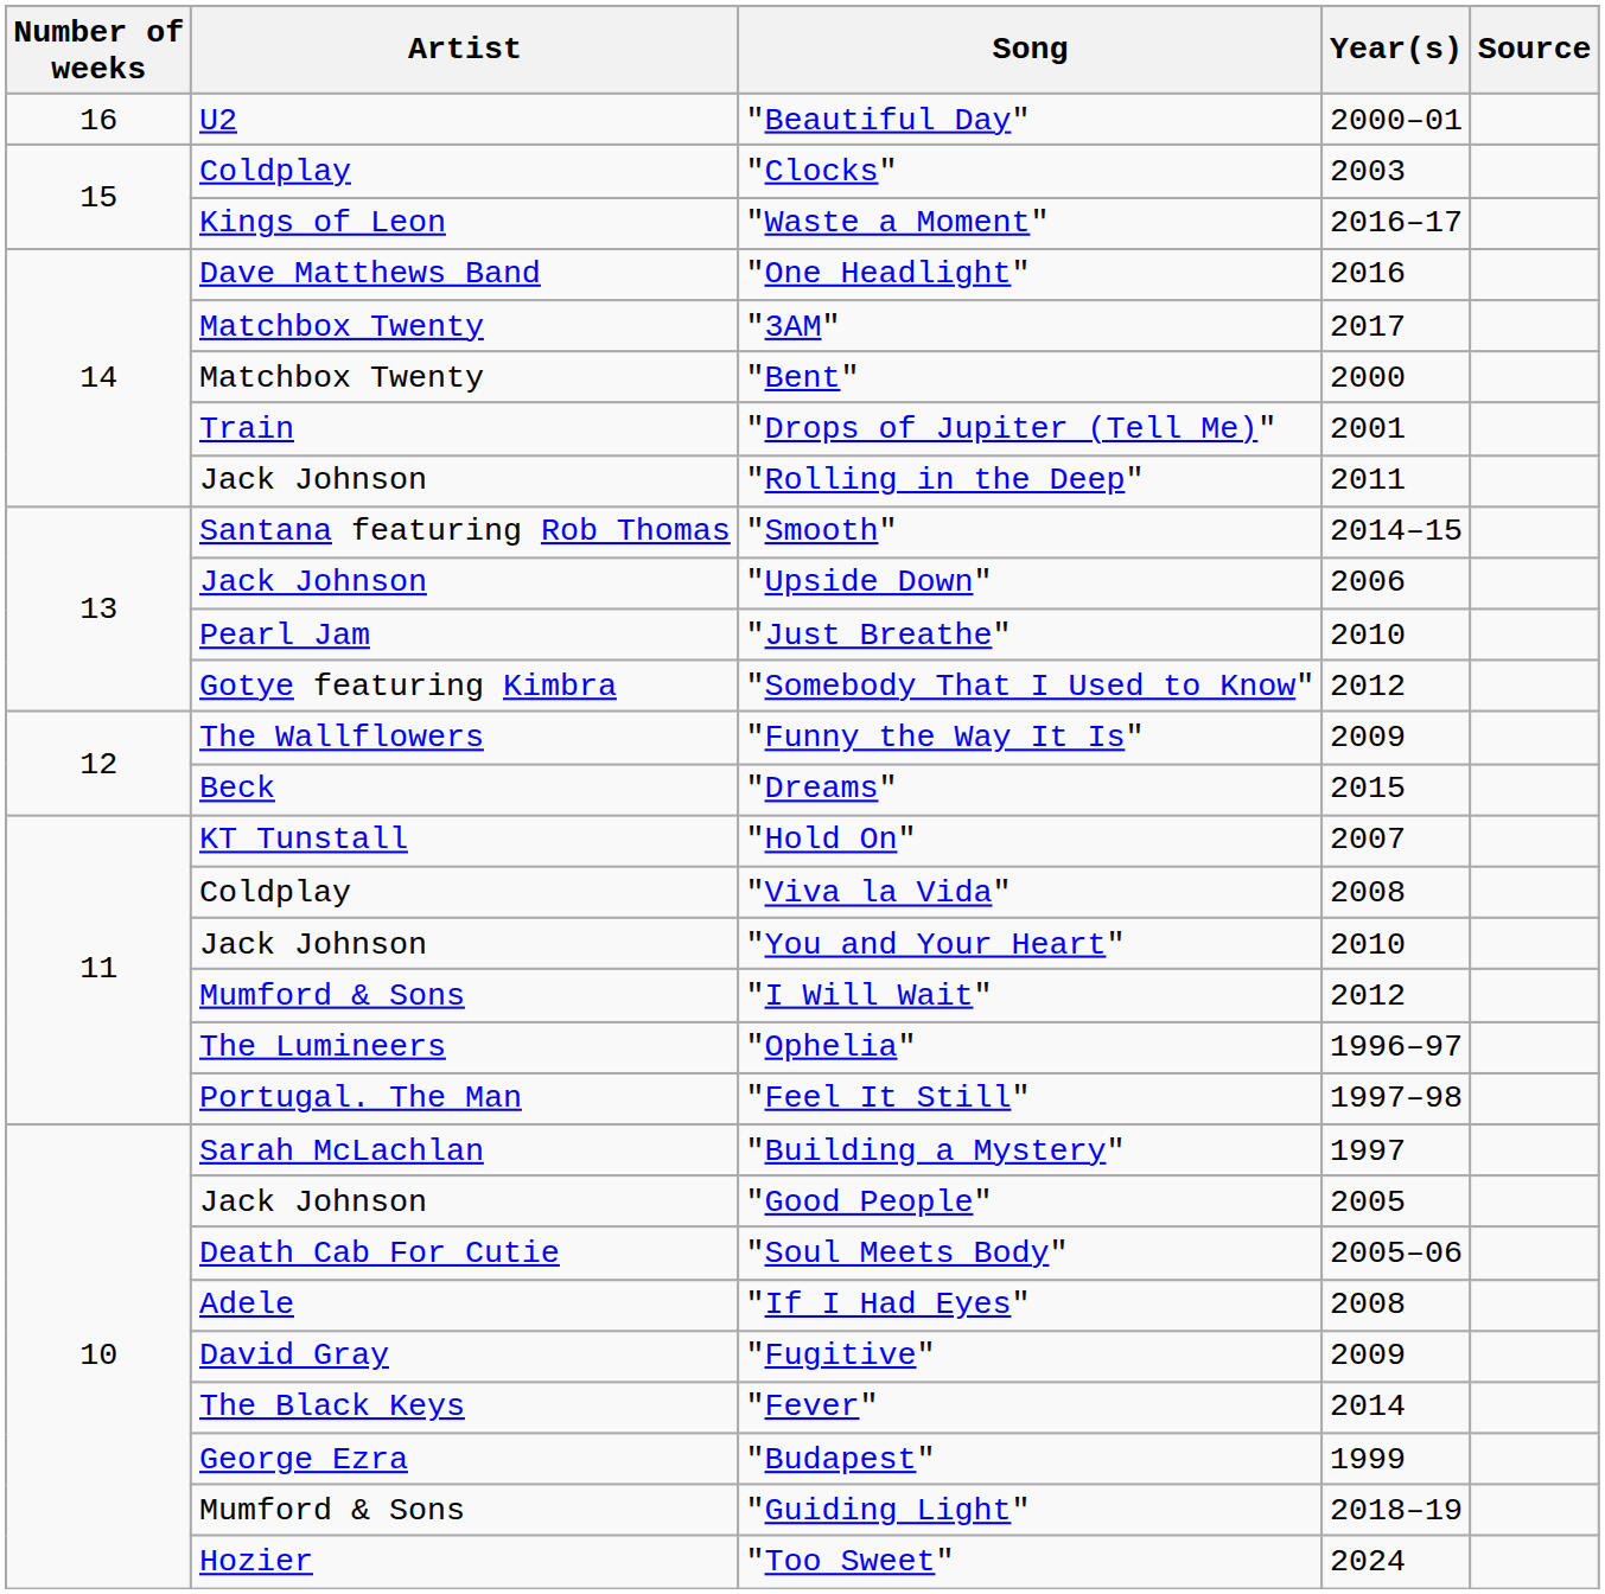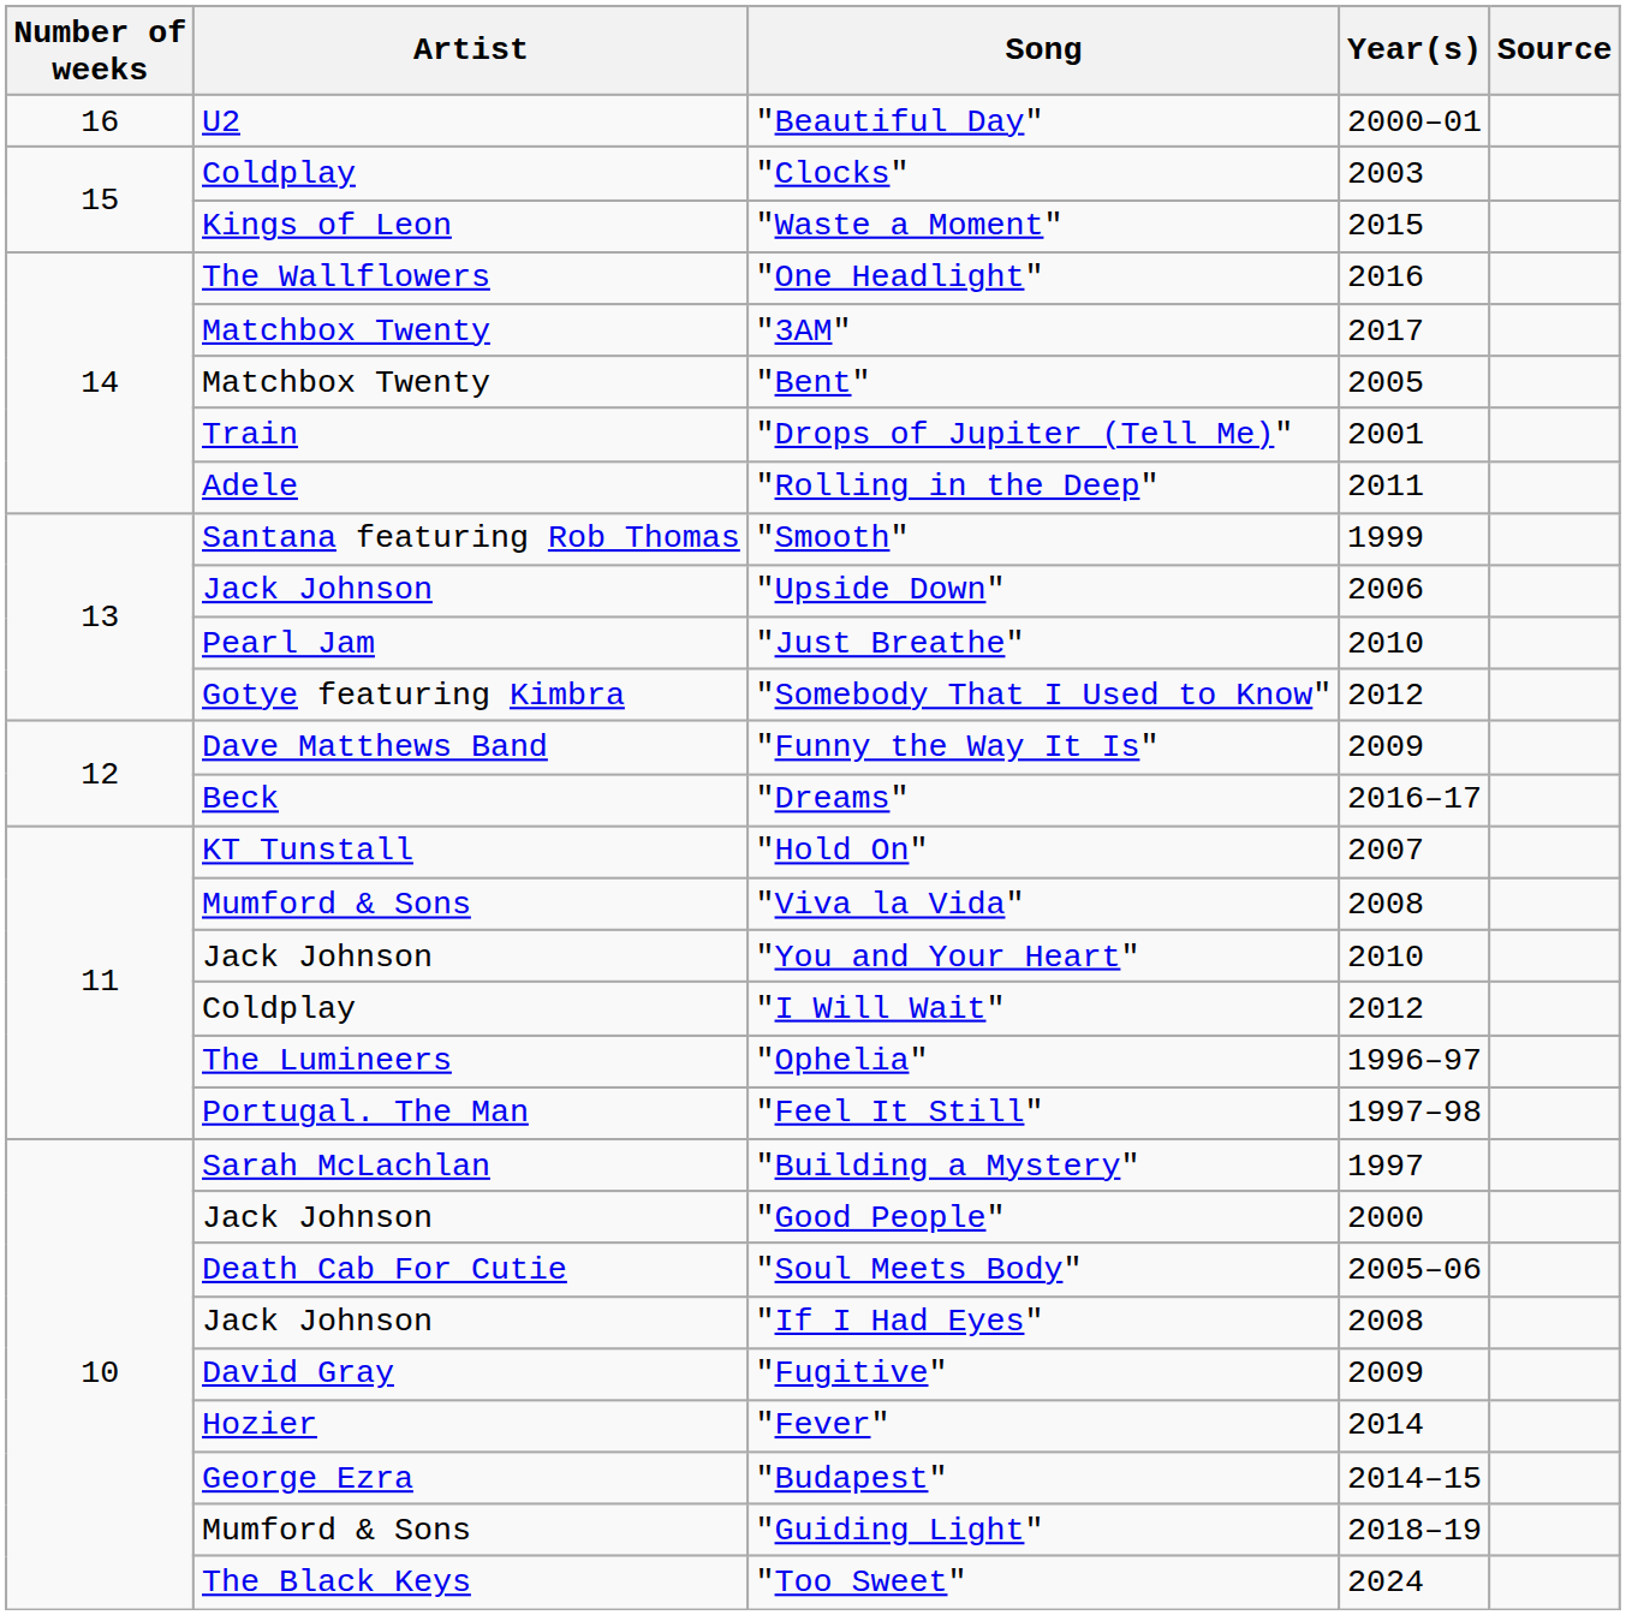"Waste a Moment" | Year(s): 2016–17 -> 2015
"One Headlight" | Artist: Dave Matthews Band -> The Wallflowers
"Bent" | Year(s): 2000 -> 2005
"Rolling in the Deep" | Artist: Jack Johnson -> Adele
"Smooth" | Year(s): 2014–15 -> 1999
"Funny the Way It Is" | Artist: The Wallflowers -> Dave Matthews Band
"Dreams" | Year(s): 2015 -> 2016–17
"Viva la Vida" | Artist: Coldplay -> Mumford & Sons
"I Will Wait" | Artist: Mumford & Sons -> Coldplay
"Good People" | Year(s): 2005 -> 2000
"If I Had Eyes" | Artist: Adele -> Jack Johnson
"Fever" | Artist: The Black Keys -> Hozier
"Budapest" | Year(s): 1999 -> 2014–15
"Too Sweet" | Artist: Hozier -> The Black Keys
